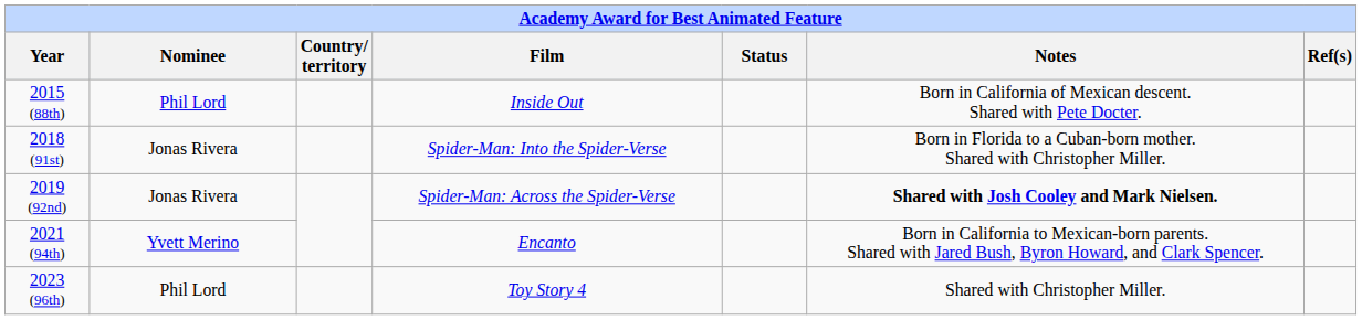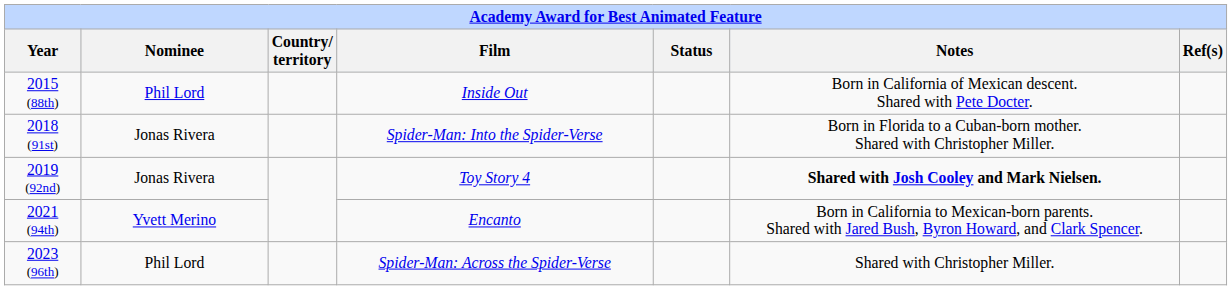2019 (92nd) | Film: Spider-Man: Across the Spider-Verse -> Toy Story 4
2023 (96th) | Film: Toy Story 4 -> Spider-Man: Across the Spider-Verse
